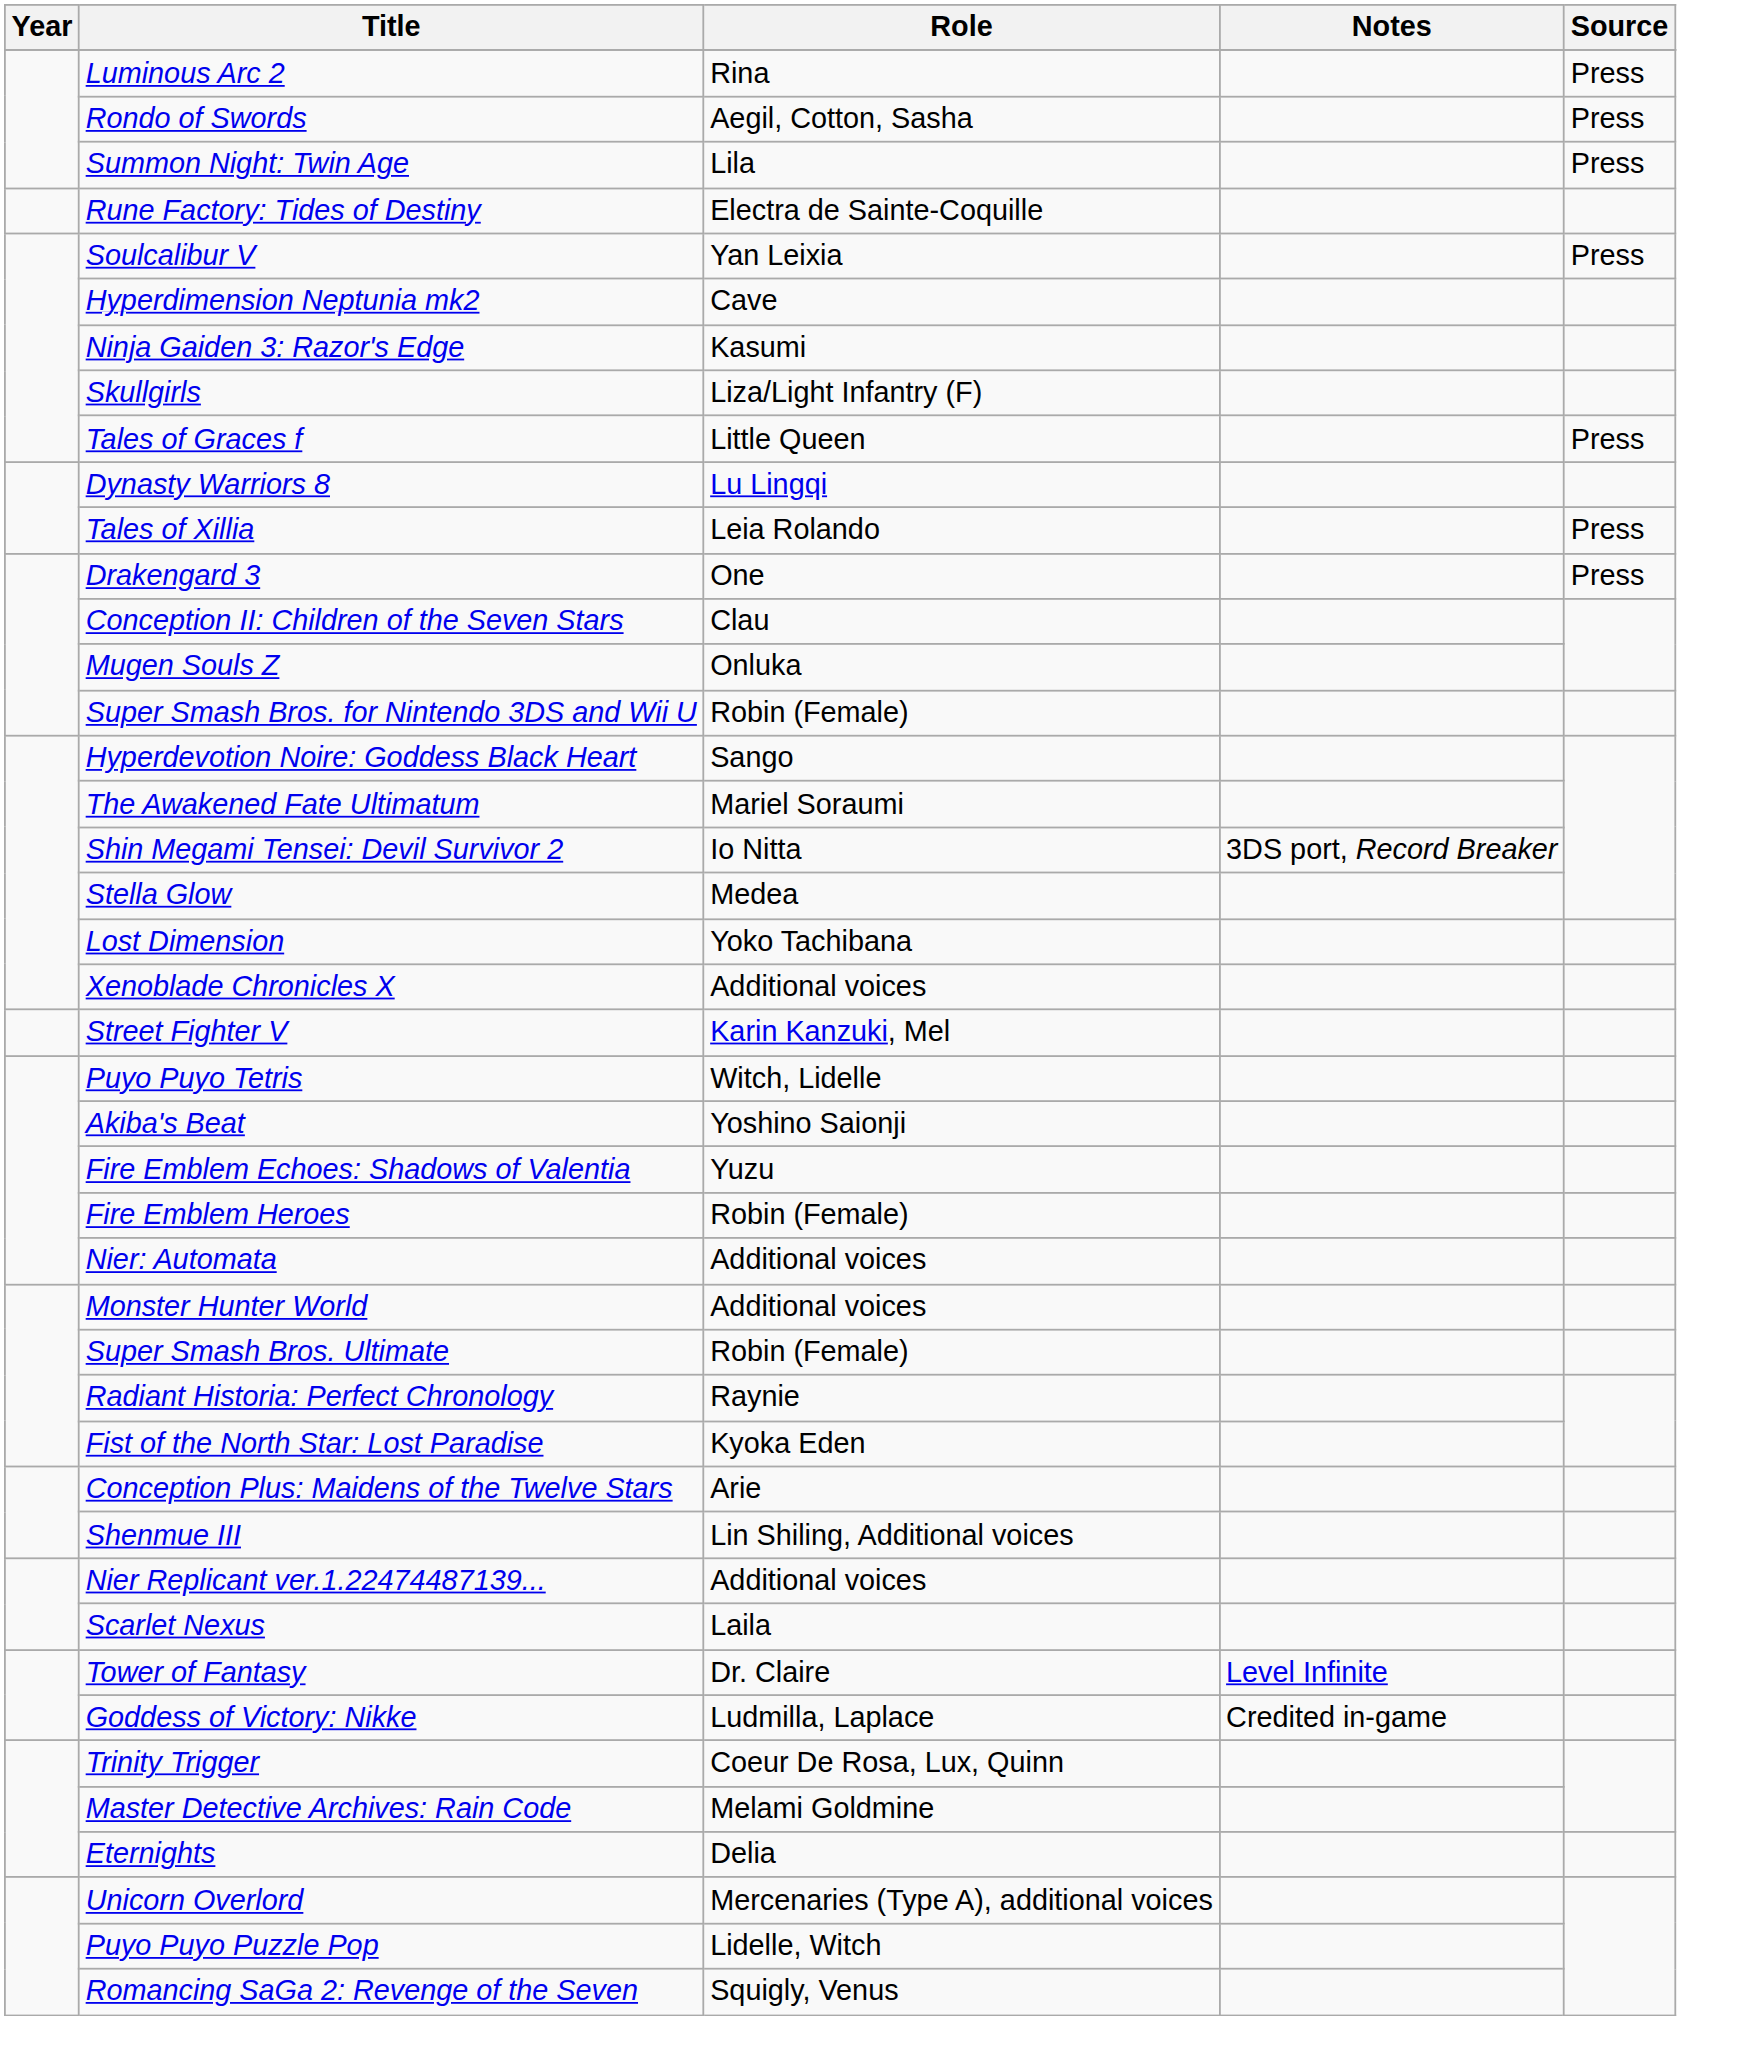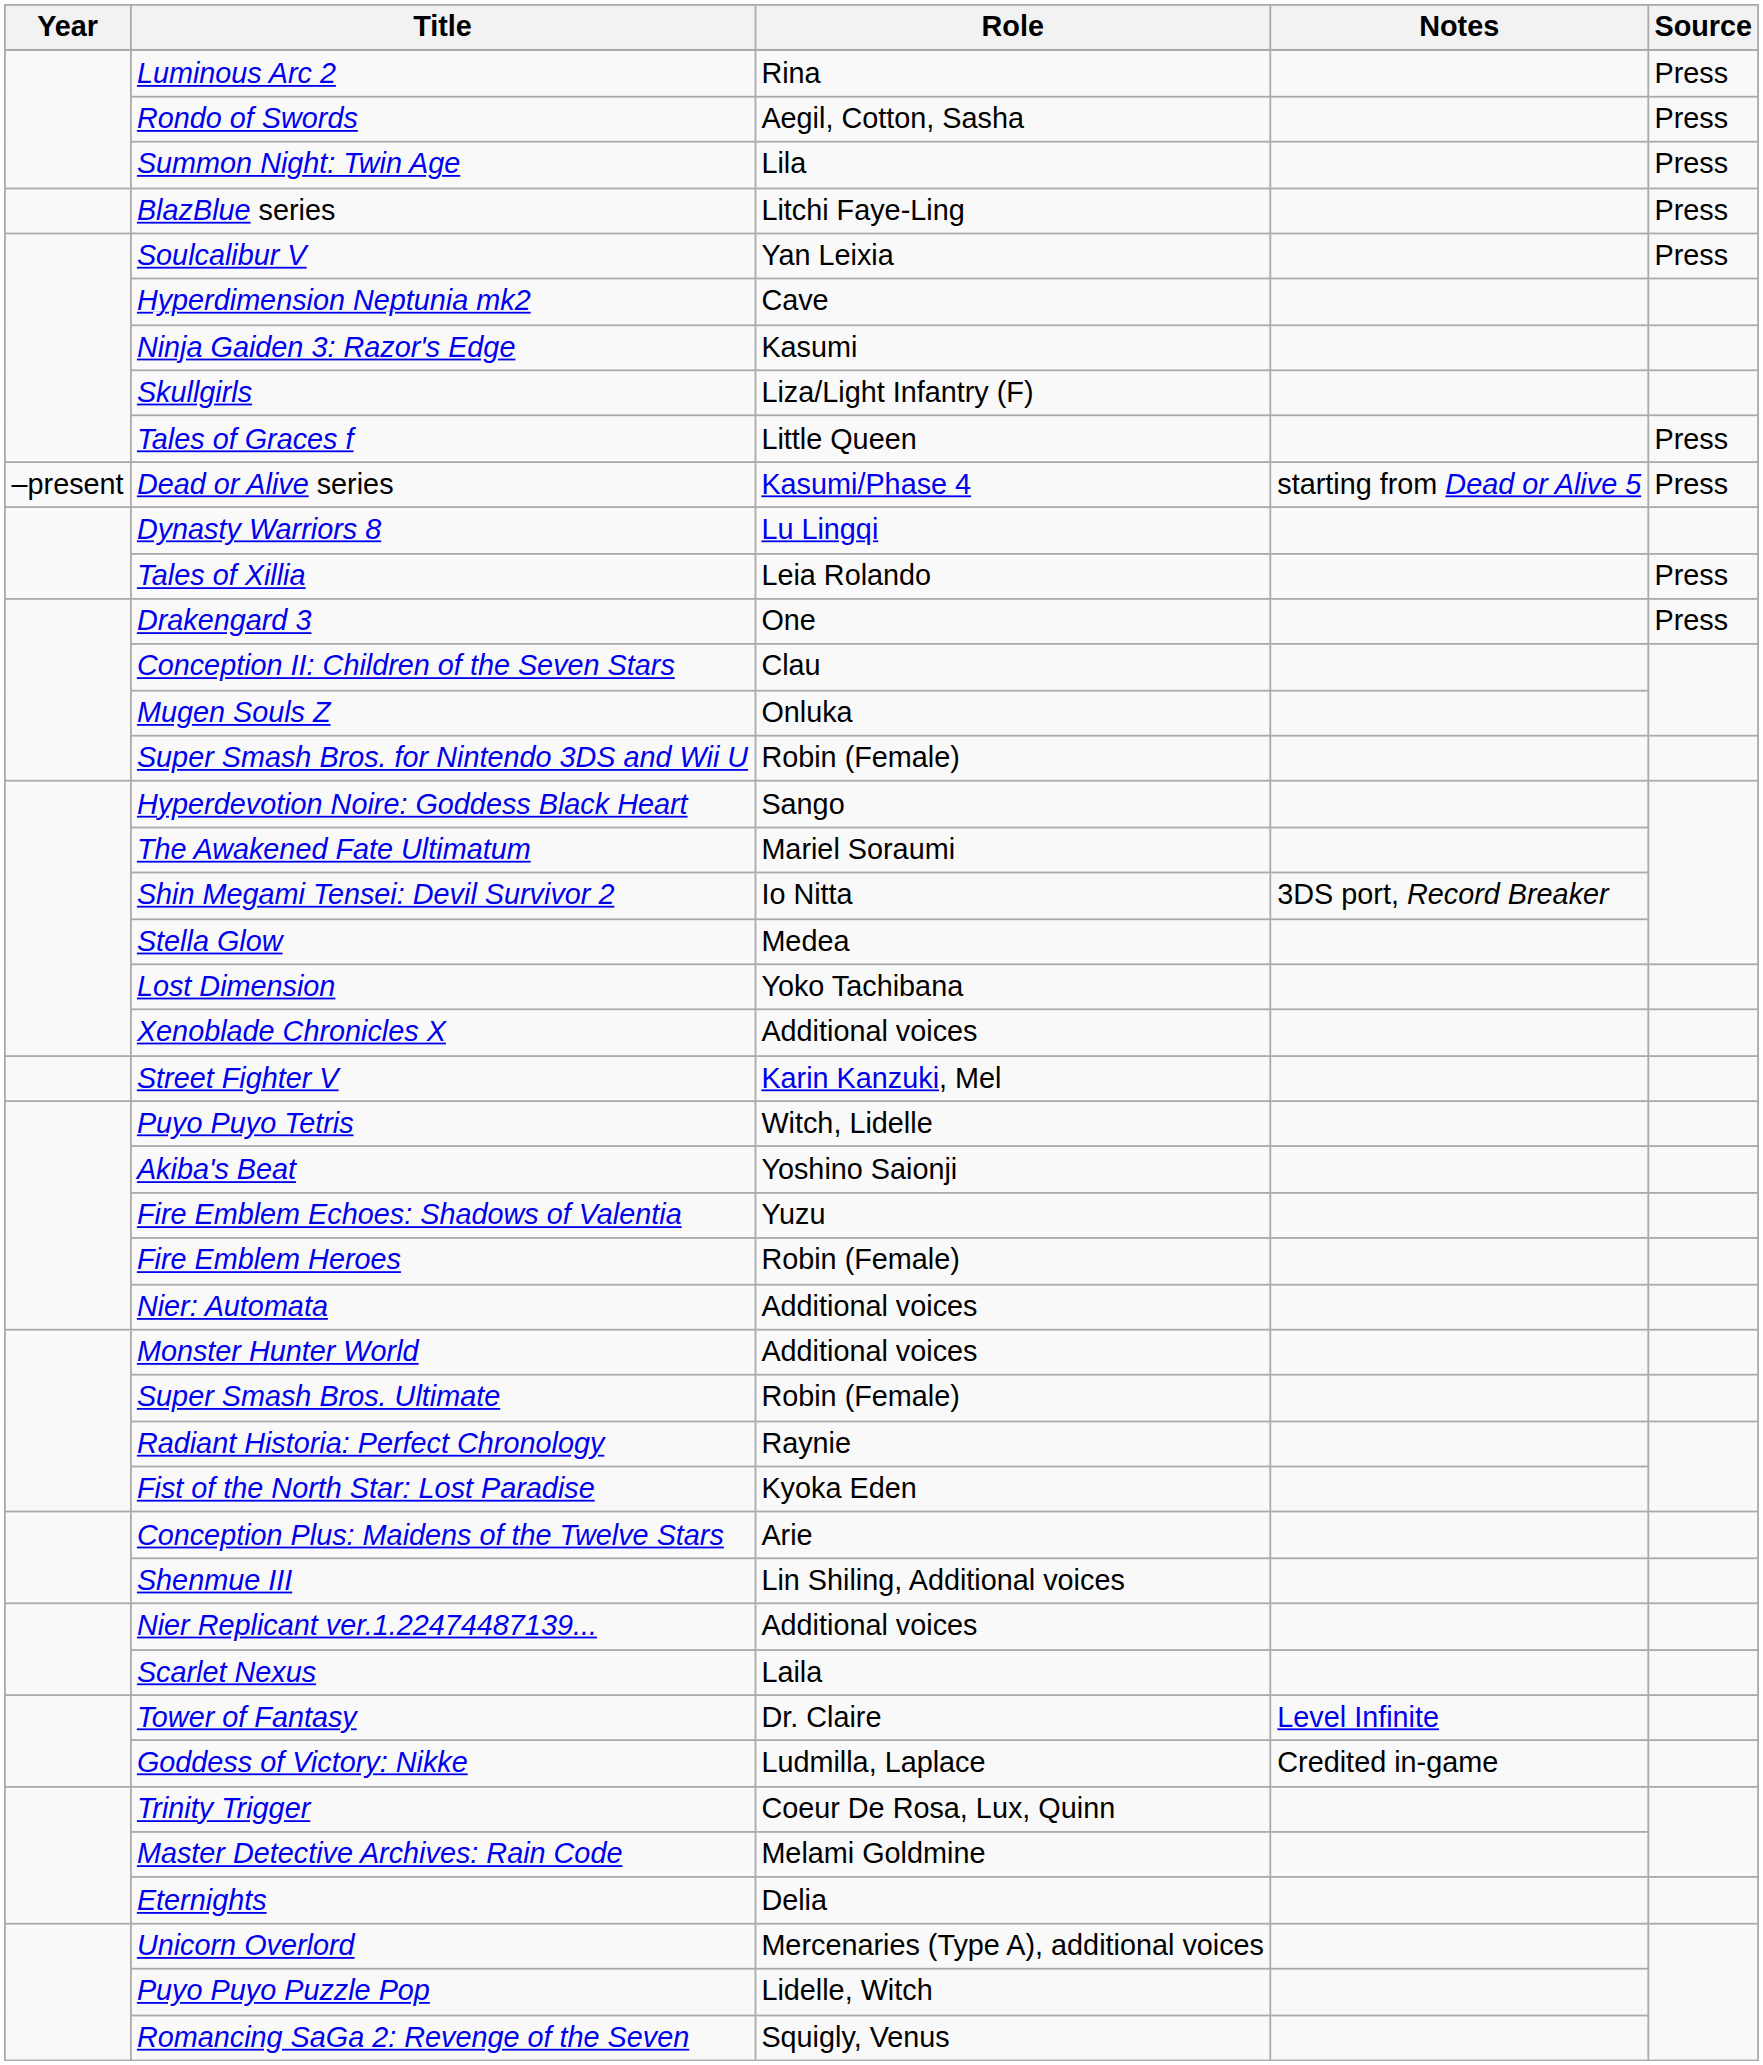+ row: BlazBlue series | Litchi Faye-Ling | Press
- row: Rune Factory: Tides of Destiny | Electra de Sainte-Coquille
+ row: –present | Dead or Alive series | Kasumi/Phase 4 | starting from Dead or Alive 5 | Press
